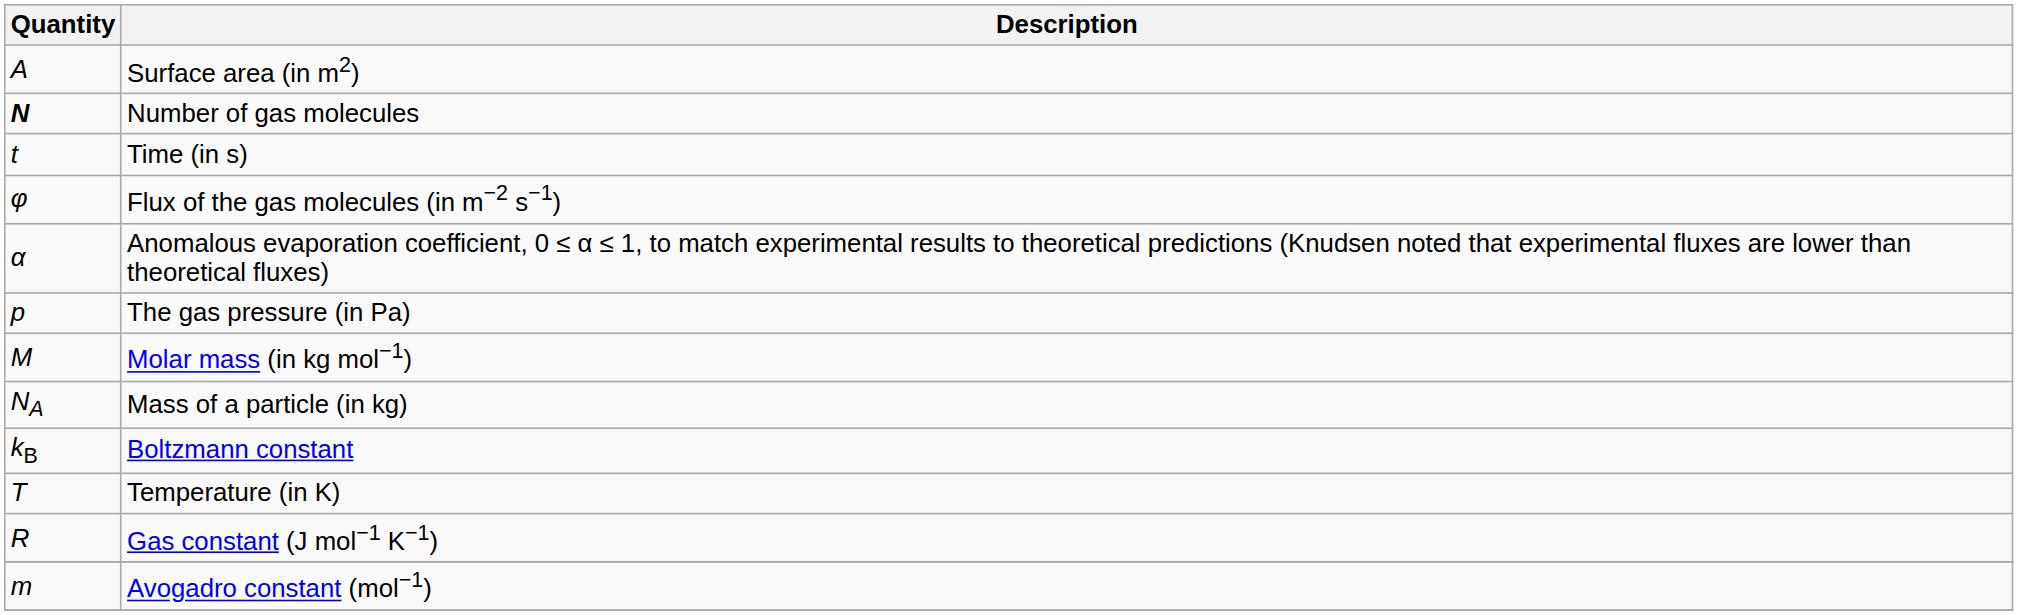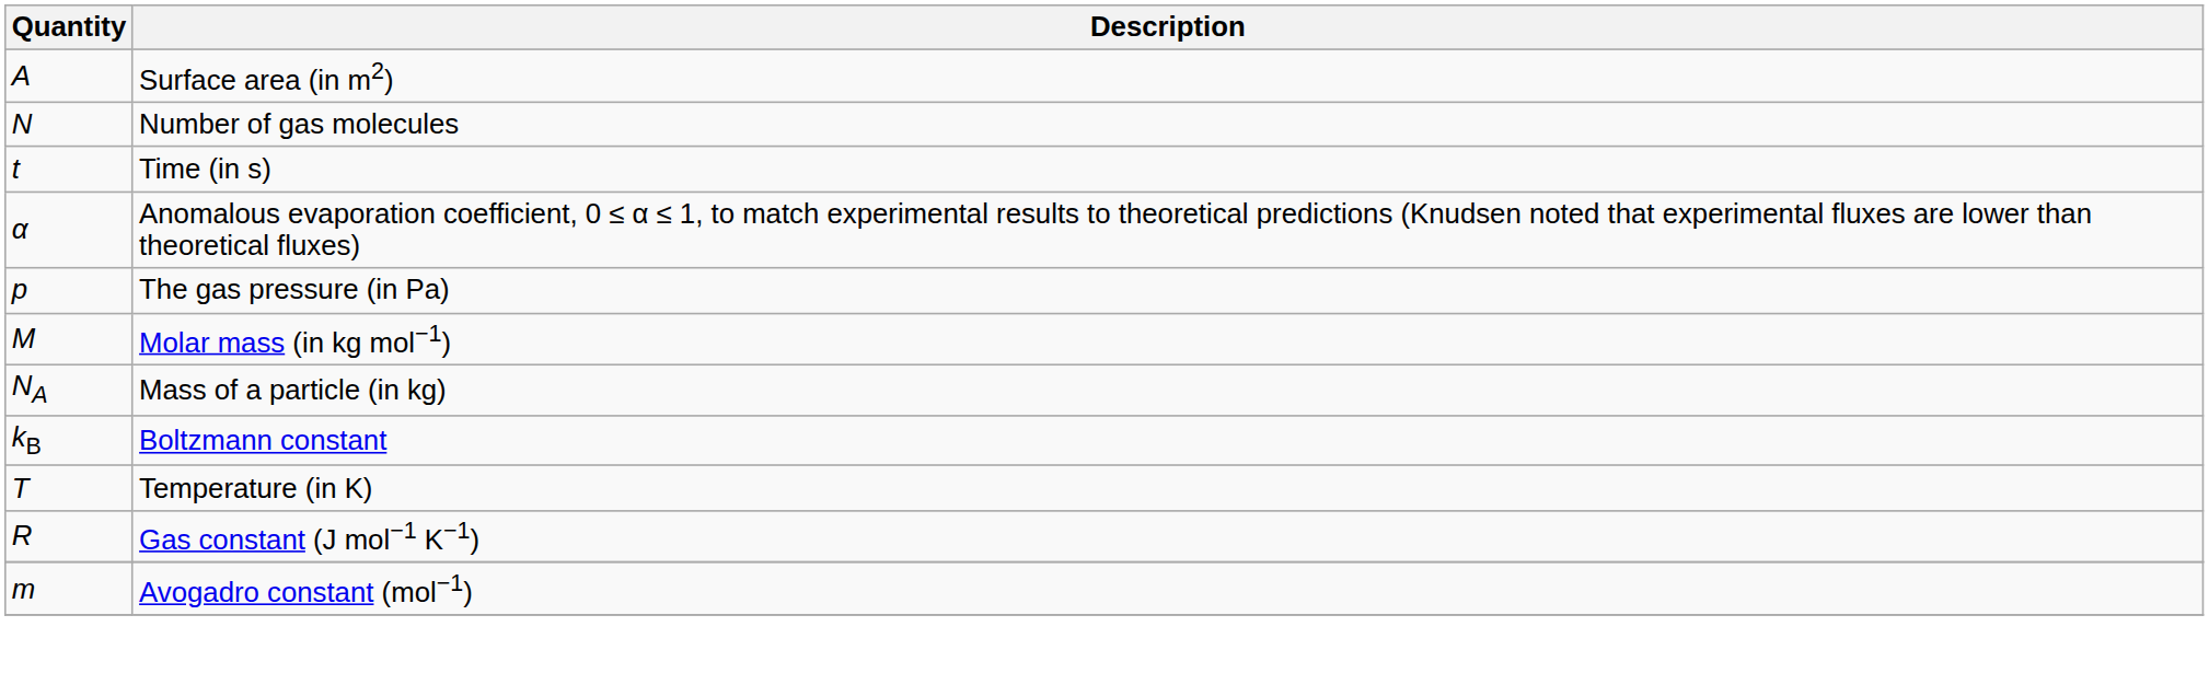Number of gas molecules | Quantity: bold -> normal
- row: φ | Flux of the gas molecules (in m−2 s−1)
